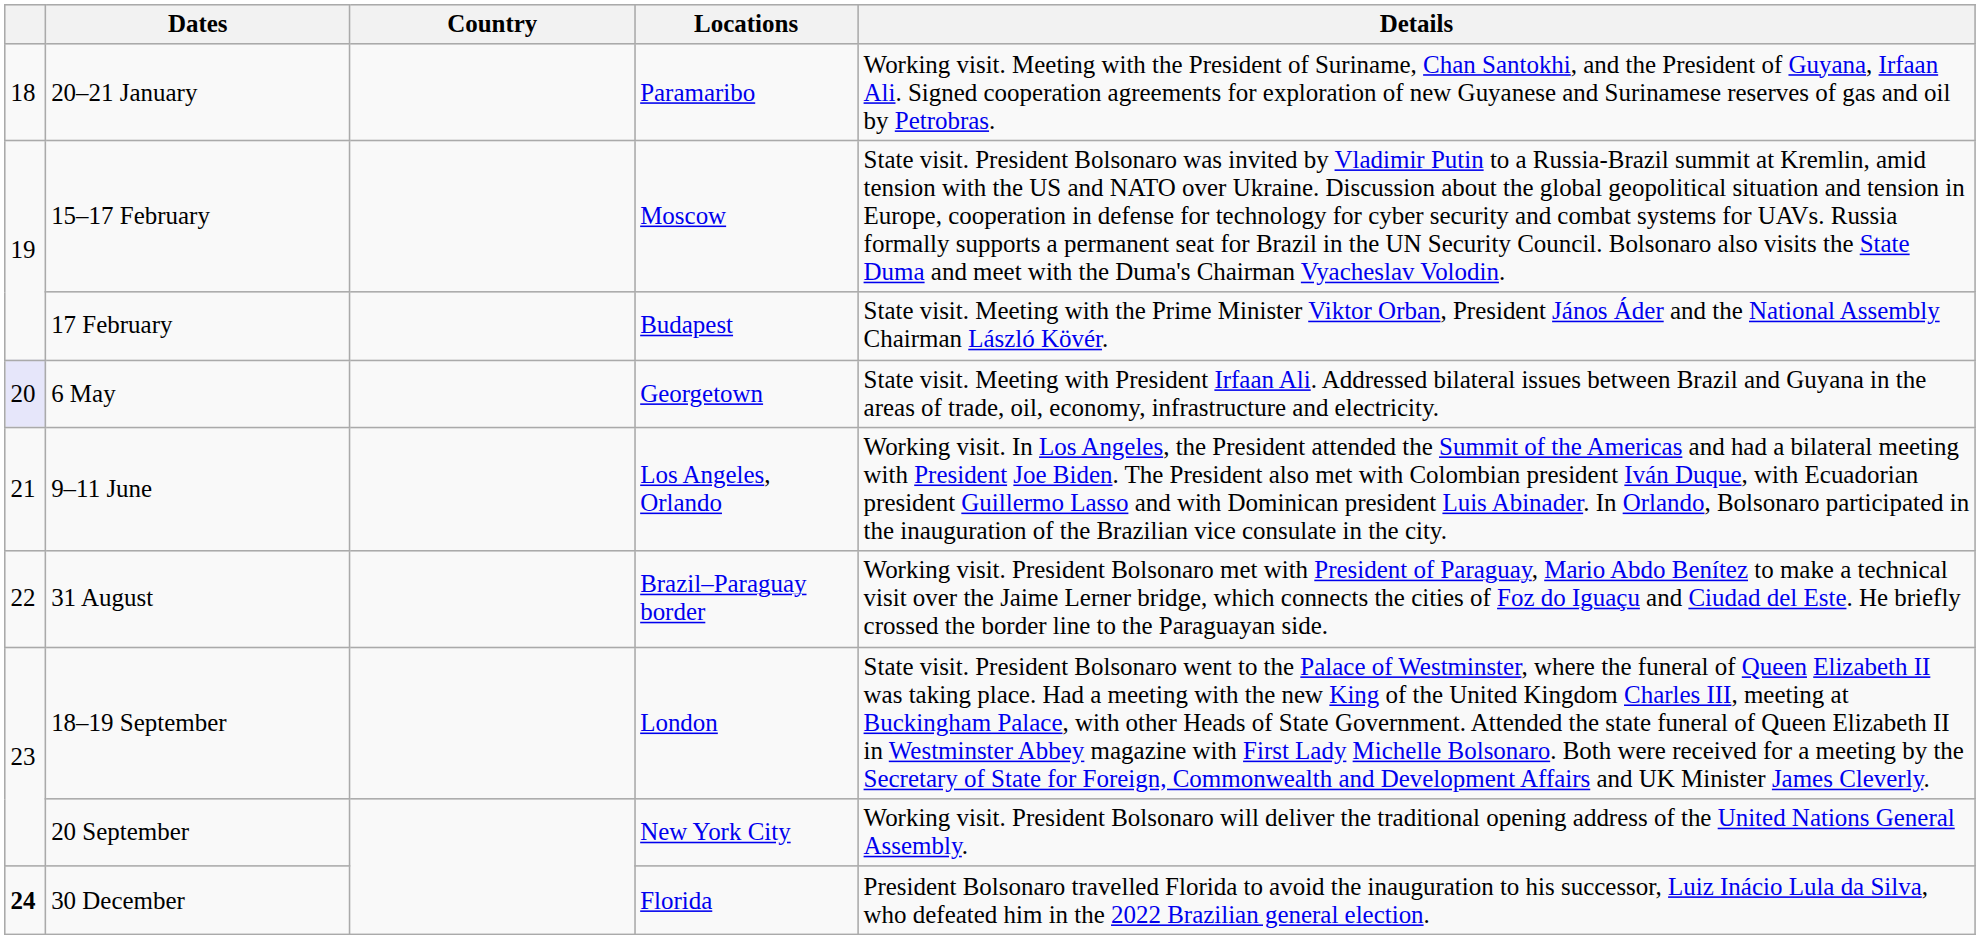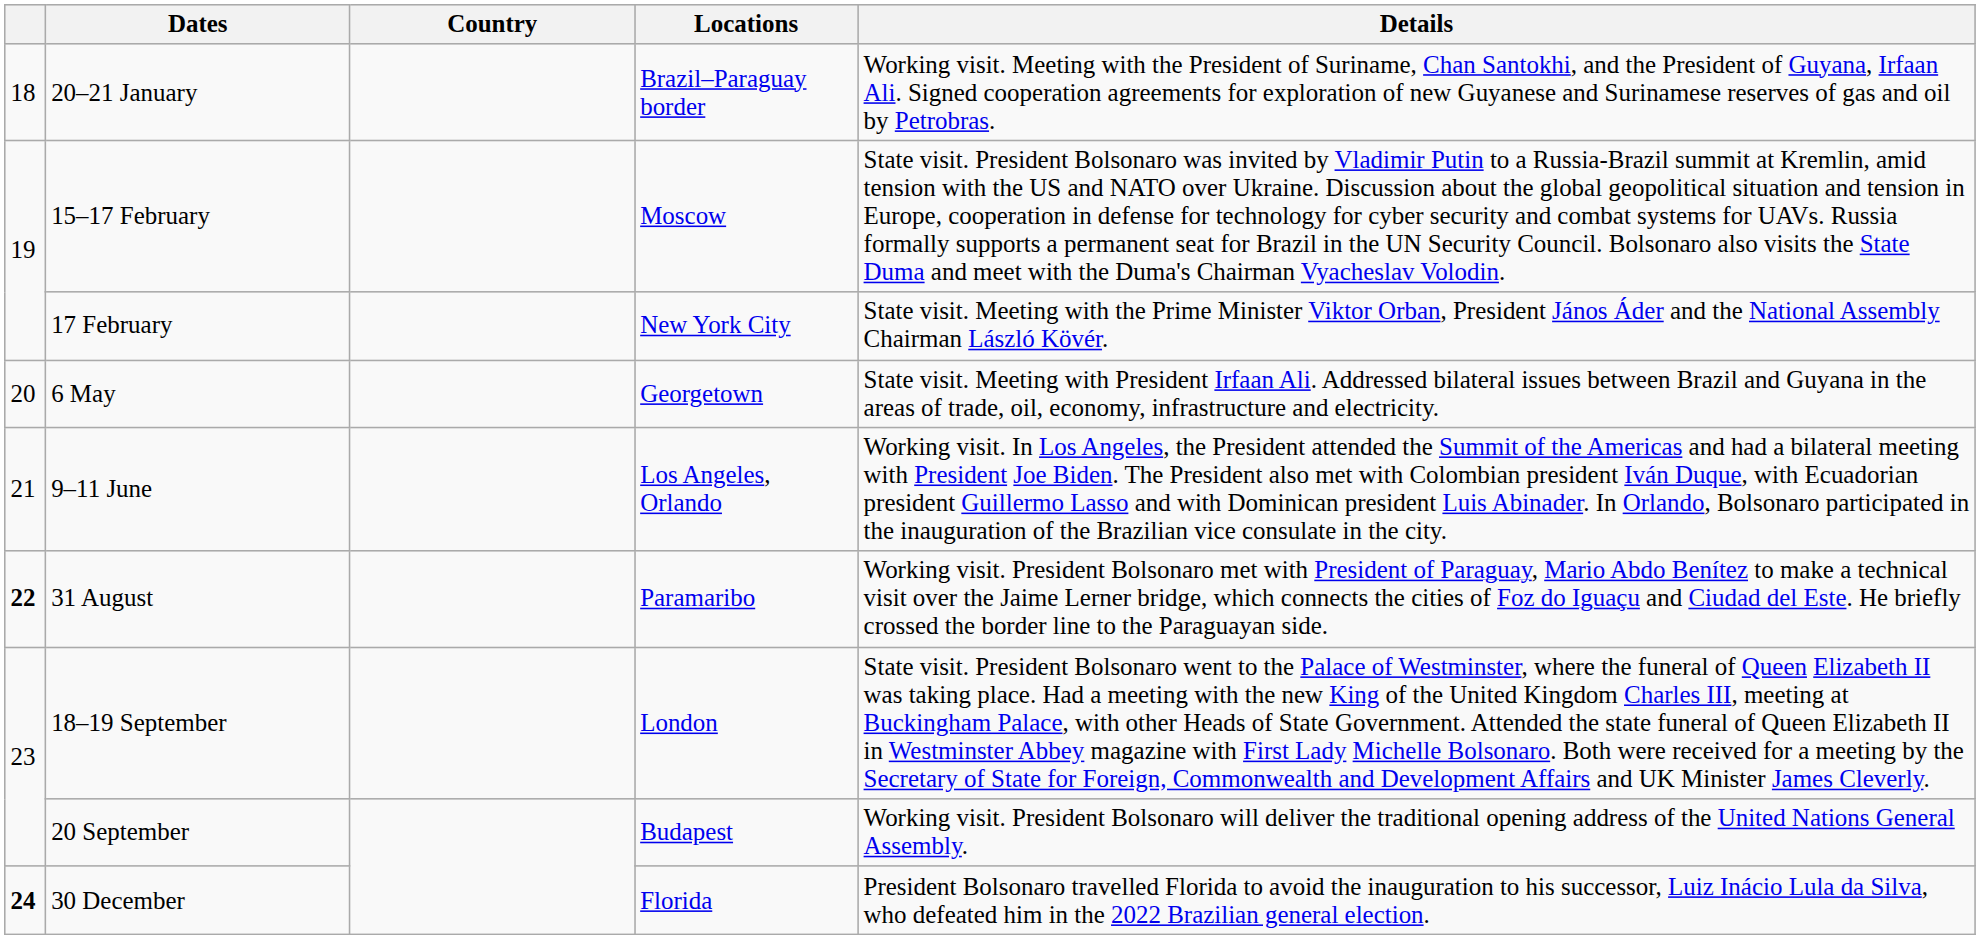20–21 January | Locations: Paramaribo -> Brazil–Paraguay border
17 February | Locations: Budapest -> New York City
6 May | column 1: lavender background -> no background
31 August | column 1: normal -> bold
31 August | Locations: Brazil–Paraguay border -> Paramaribo
20 September | Locations: New York City -> Budapest
